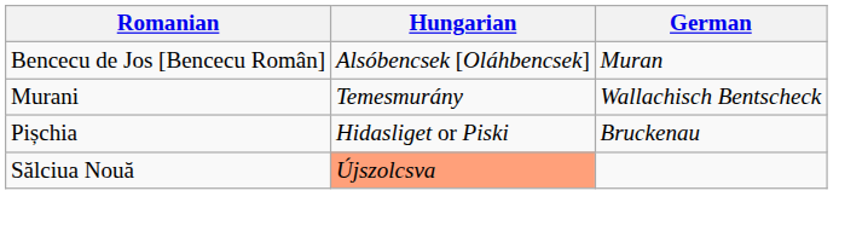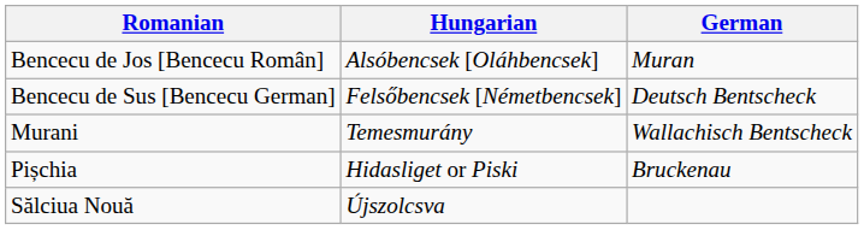+ row: Bencecu de Sus [Bencecu German] | Felsőbencsek [Németbencsek] | Deutsch Bentscheck
Sălciua Nouă | Hungarian: lightsalmon background -> no background
